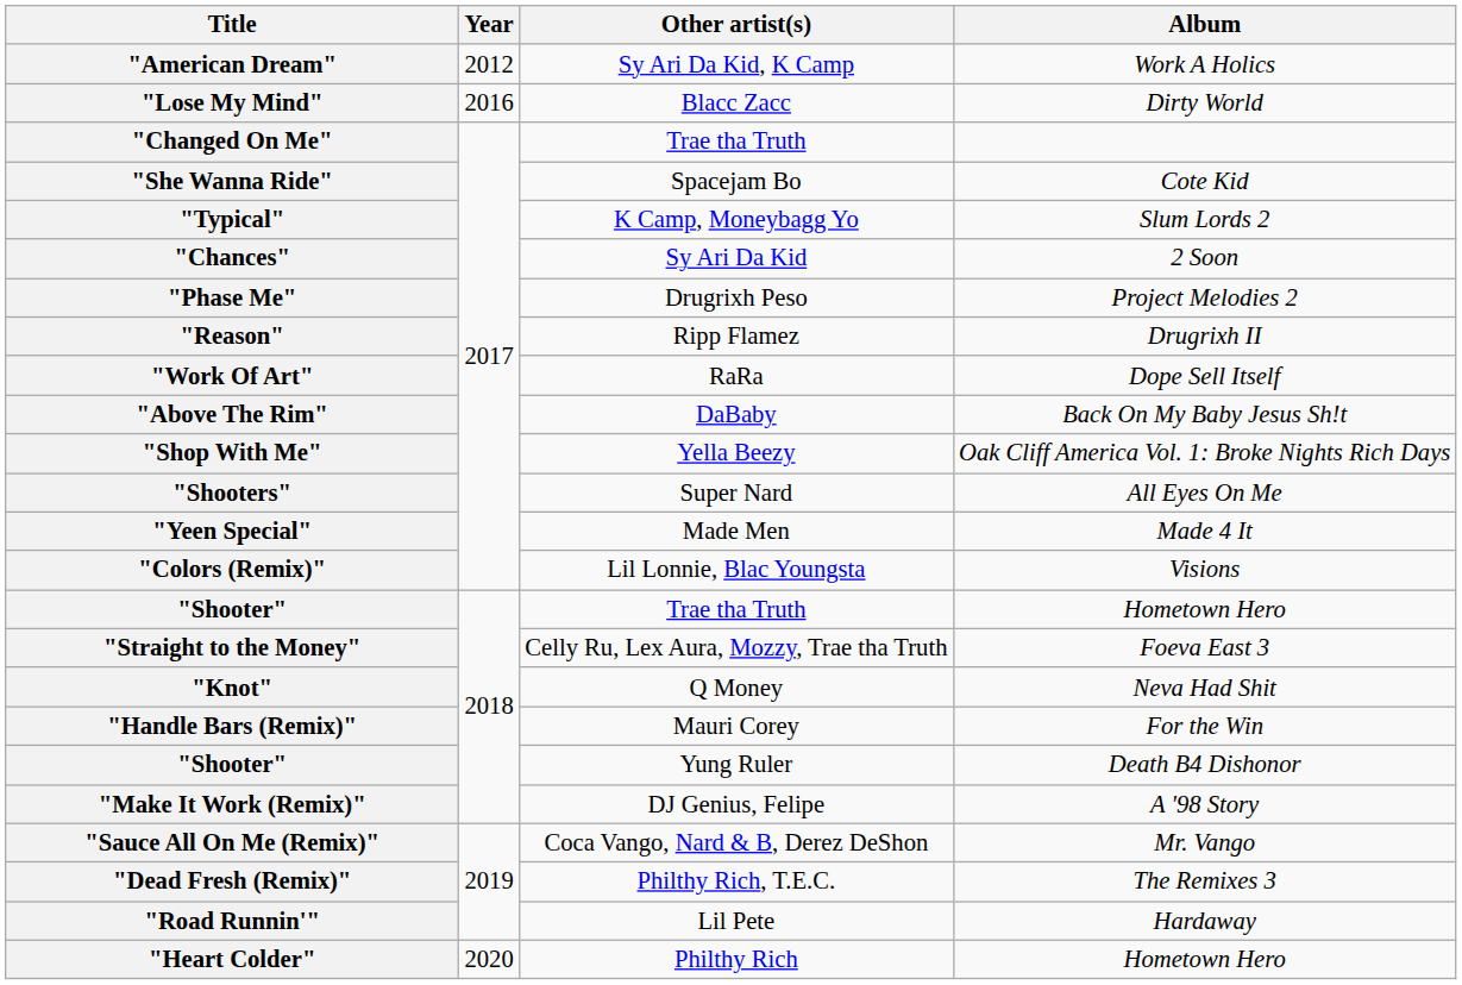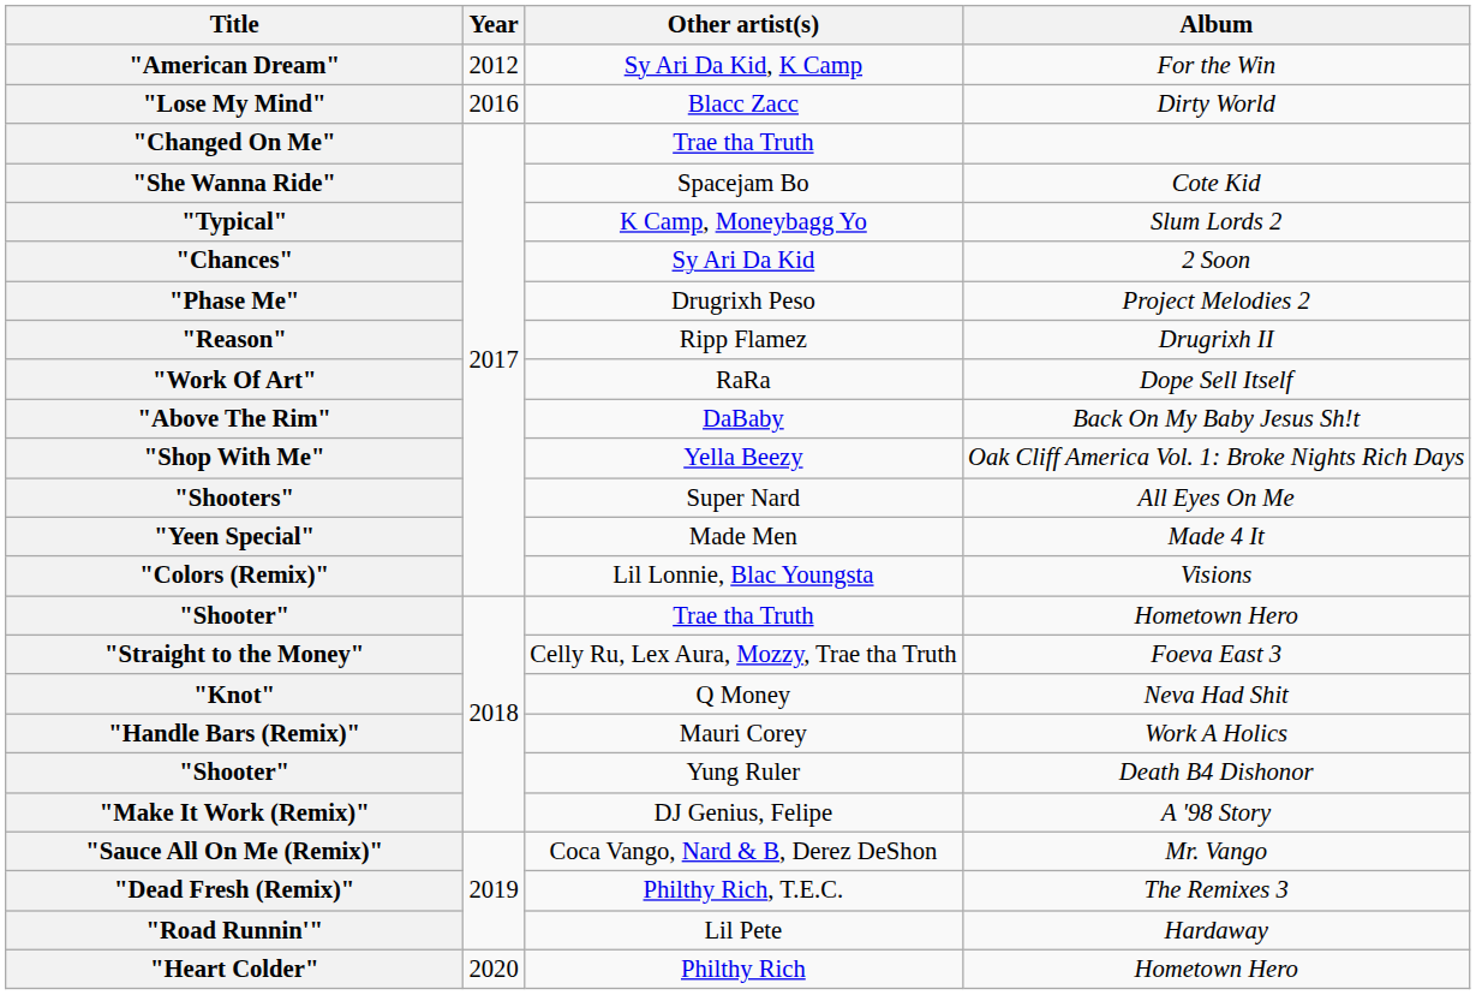"American Dream" | Album: Work A Holics -> For the Win
"Handle Bars (Remix)" | Album: For the Win -> Work A Holics
